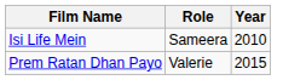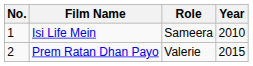+ column: No. | 1 | 2
